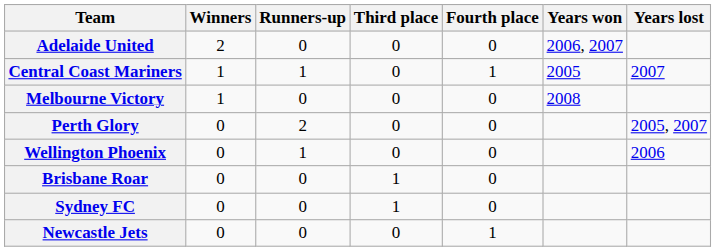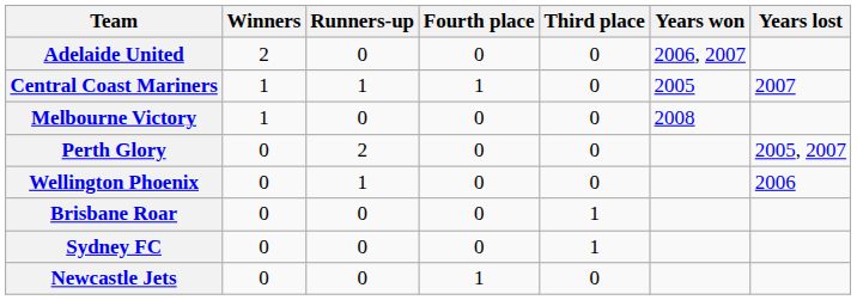columns swapped: Third place <-> Fourth place
